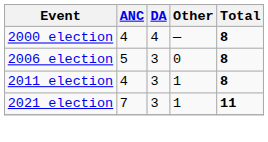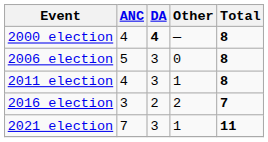2000 election | DA: normal -> bold
+ row: 2016 election | 3 | 2 | 2 | 7
